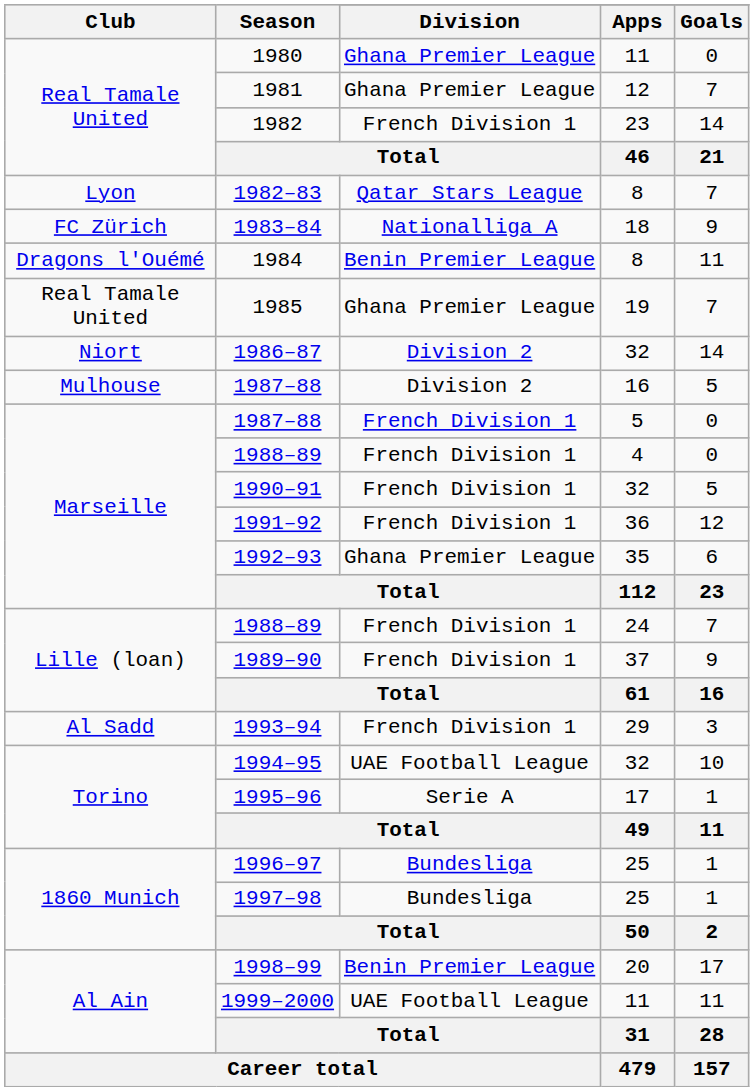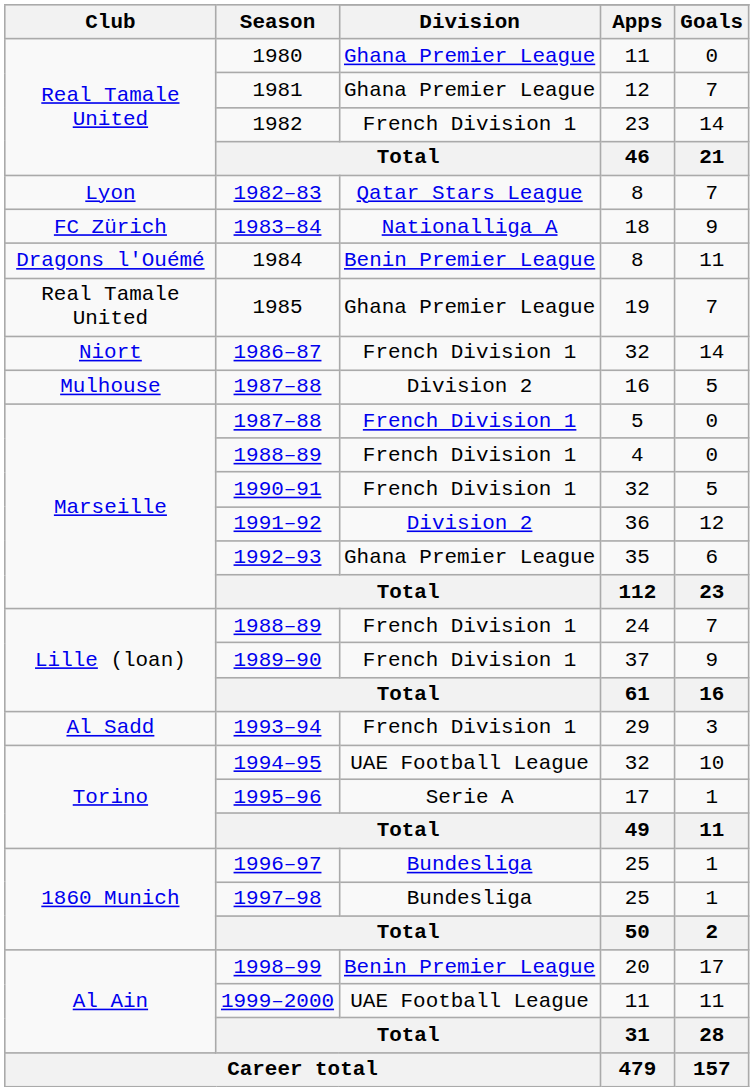1986–87 | Division: Division 2 -> French Division 1
1991–92 | Division: French Division 1 -> Division 2
